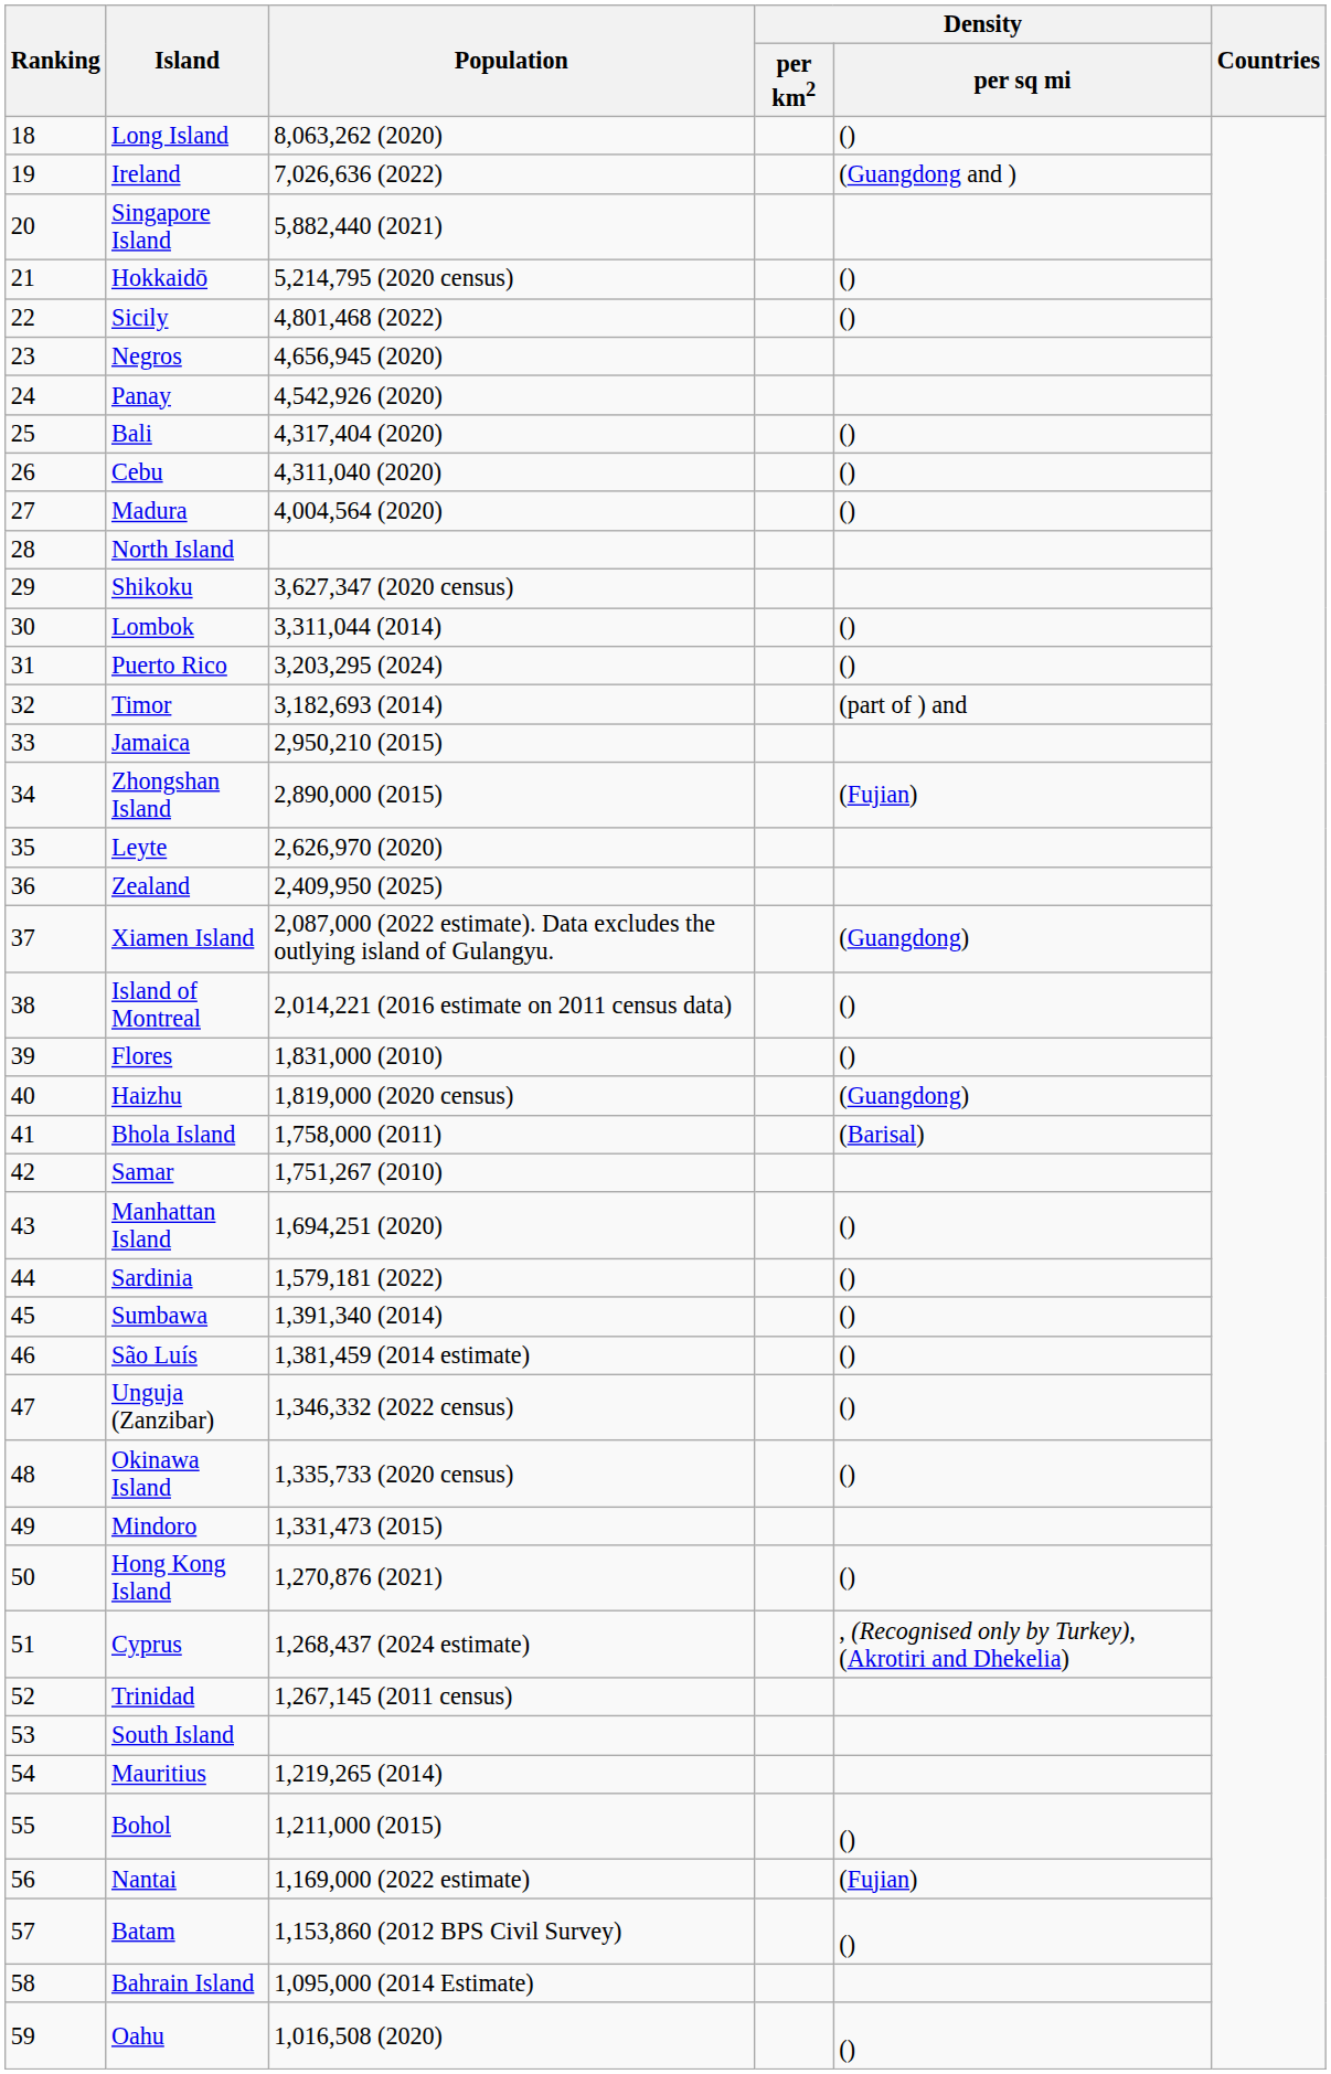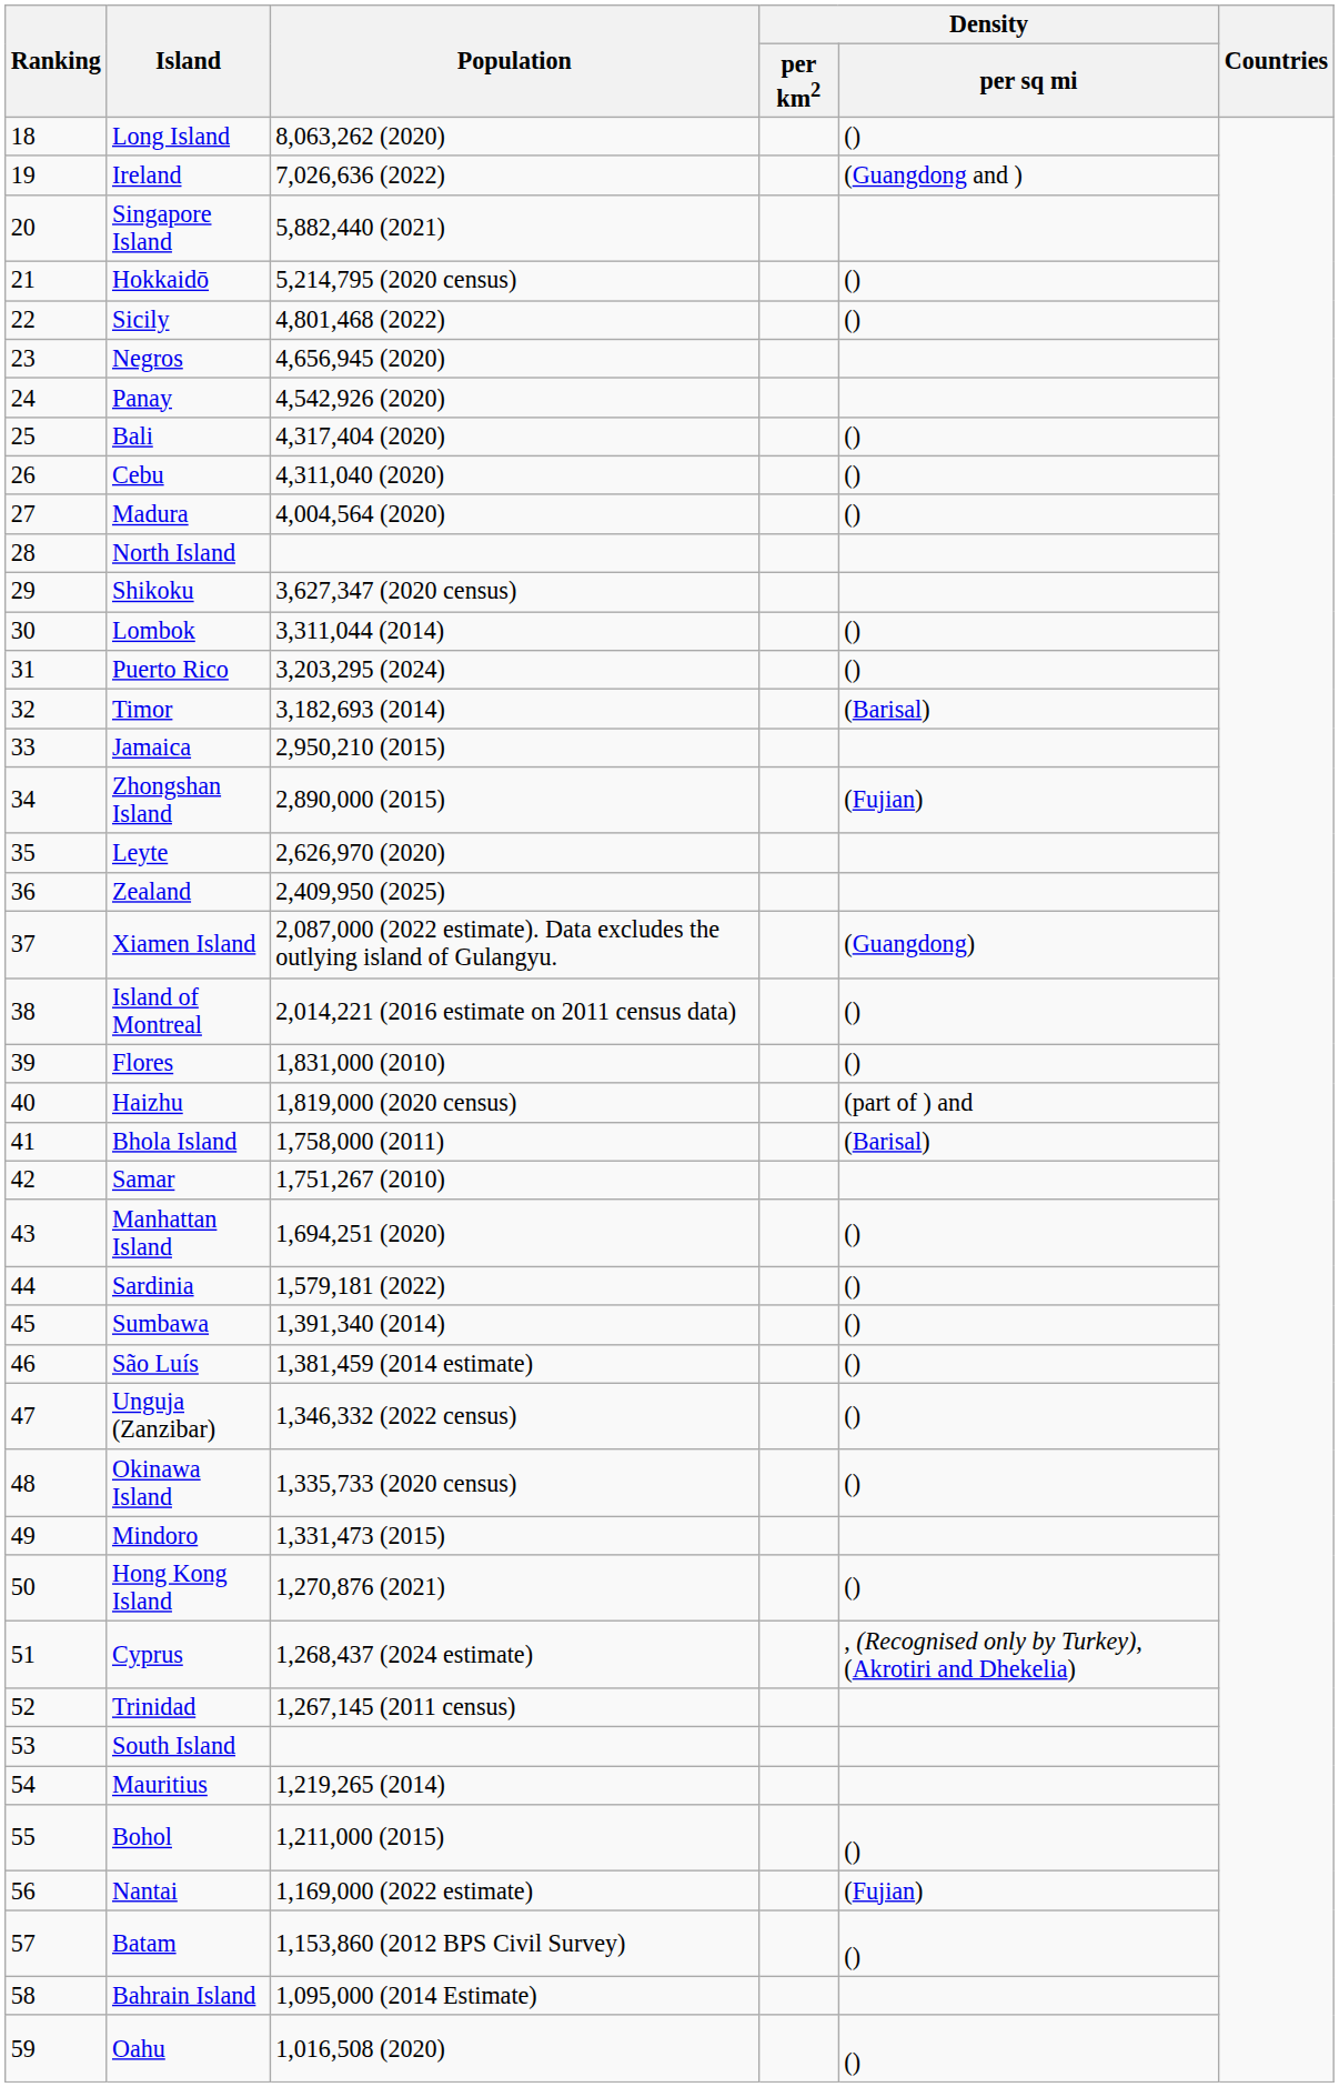Timor | Density / per sq mi: (part of ) and -> (Barisal)
Haizhu | Density / per sq mi: (Guangdong) -> (part of ) and
